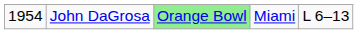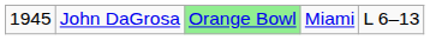John DaGrosa | column 1: 1954 -> 1945
